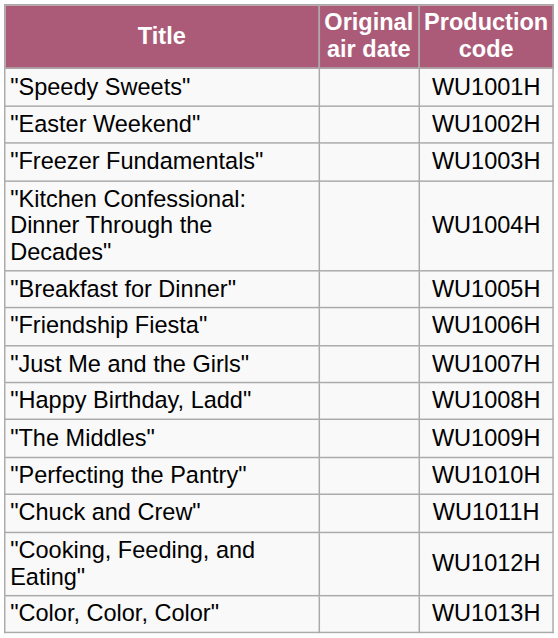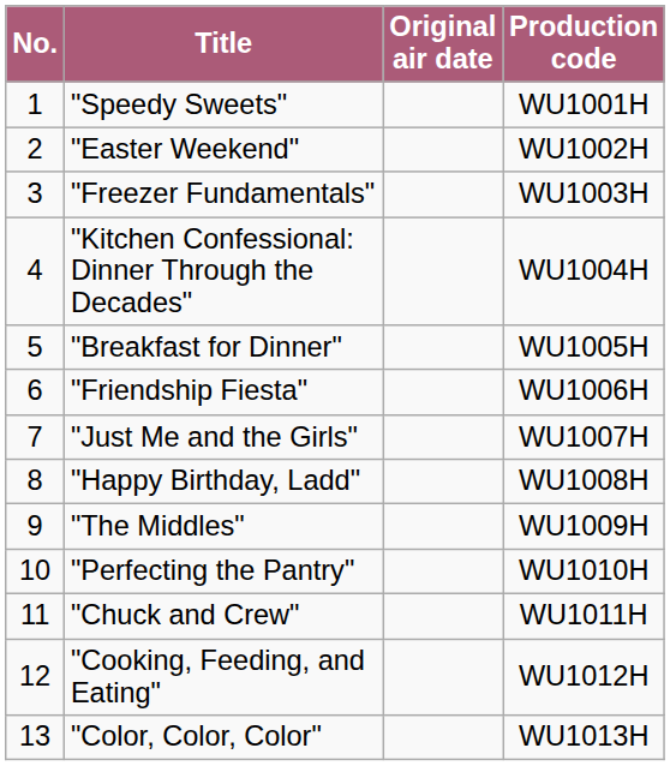+ column: No. | 1 | 2 | 3 | 4 | 5 | 6 | 7 | 8 | 9 | 10 | 11 | 12 | 13
